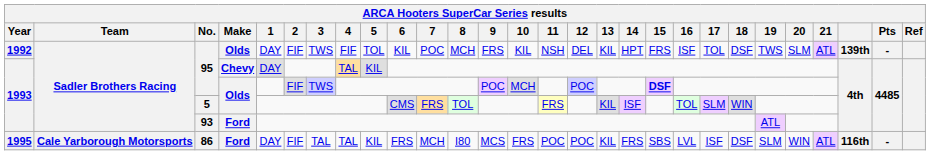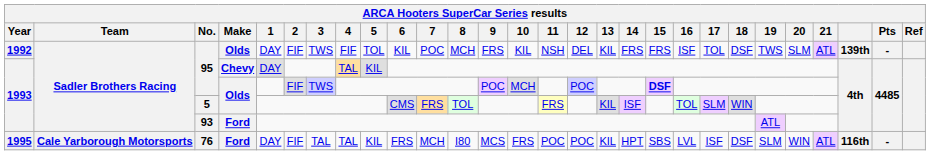1992 | 14: HPT -> FRS
1995 | No.: 86 -> 76
1995 | 14: FRS -> HPT
